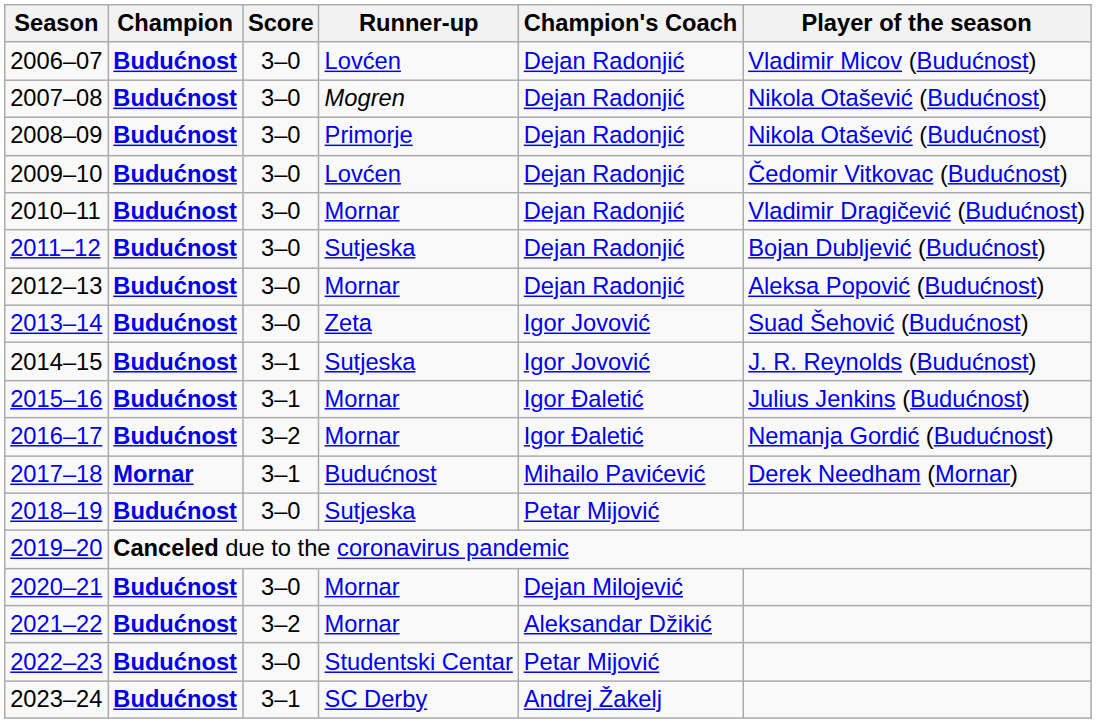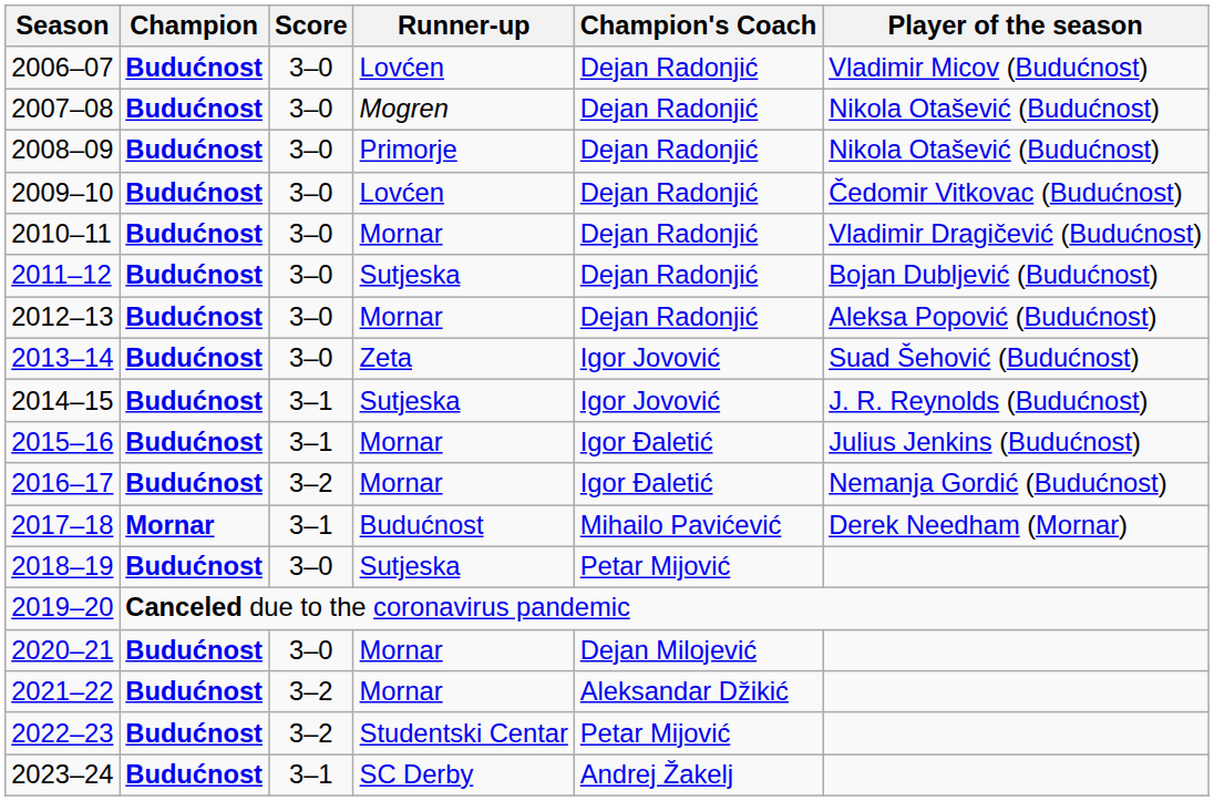2022–23 | Score: 3–0 -> 3–2
